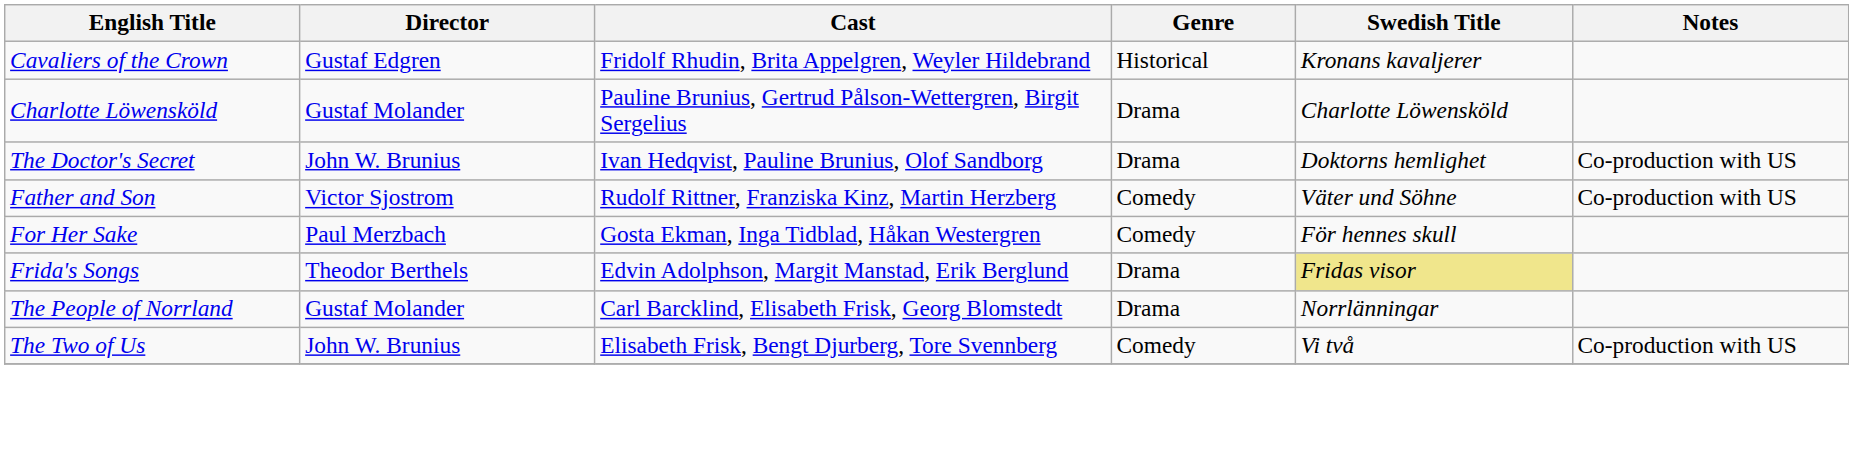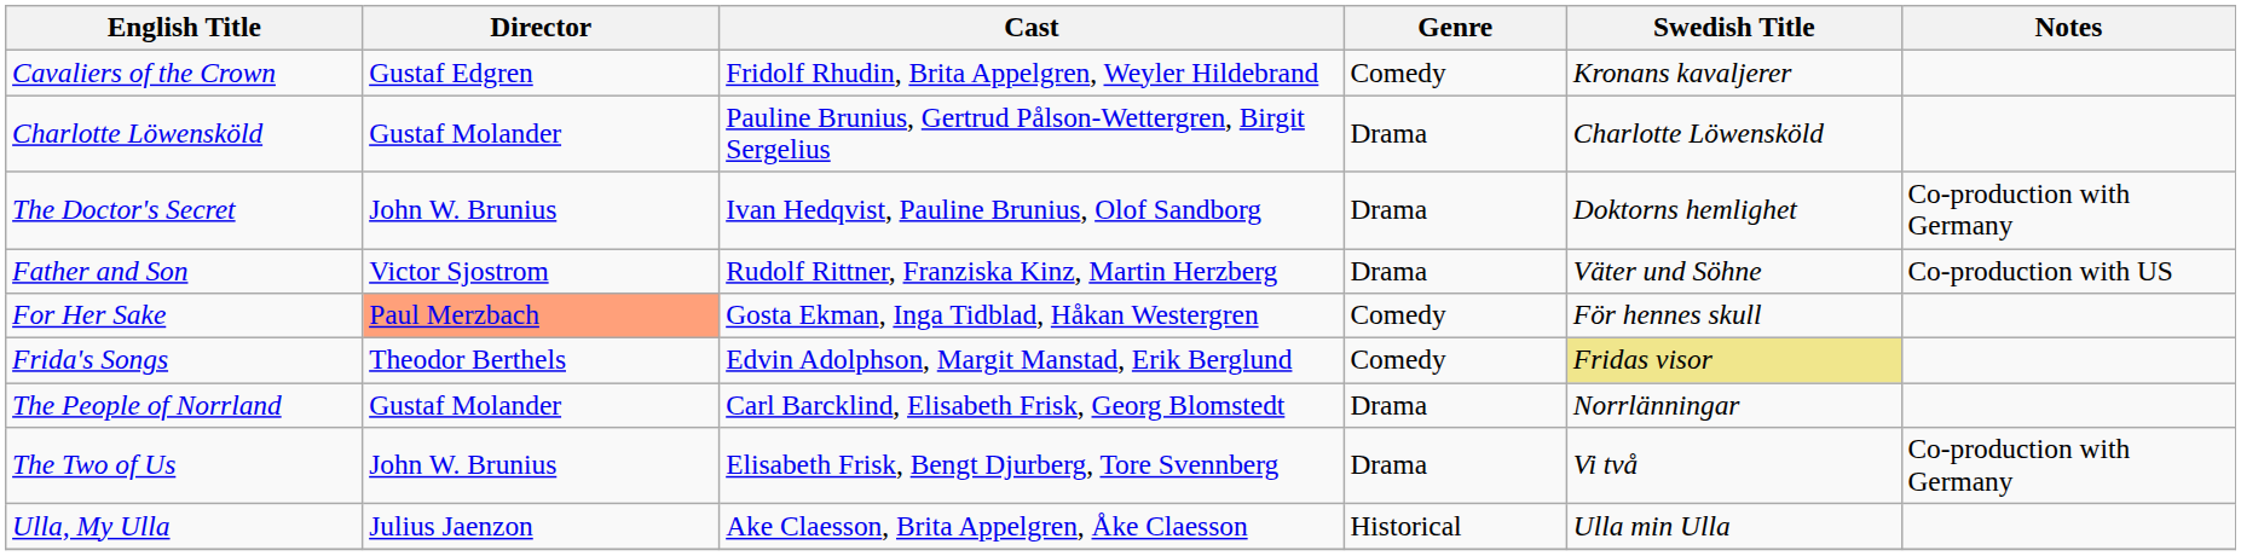Cavaliers of the Crown | Genre: Historical -> Comedy
The Doctor's Secret | Notes: Co-production with US -> Co-production with Germany
Father and Son | Genre: Comedy -> Drama
For Her Sake | Director: no background -> lightsalmon background
Frida's Songs | Genre: Drama -> Comedy
The Two of Us | Genre: Comedy -> Drama
The Two of Us | Notes: Co-production with US -> Co-production with Germany
+ row: Ulla, My Ulla | Julius Jaenzon | Ake Claesson, Brita Appelgren, Åke Claesson | Historical | Ulla min Ulla
